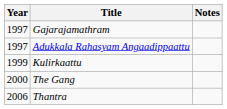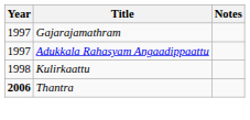Kulirkaattu | Year: 1999 -> 1998
- row: 2000 | The Gang
Thantra | Year: normal -> bold
